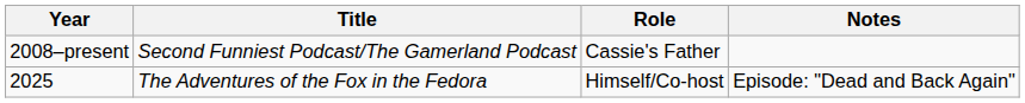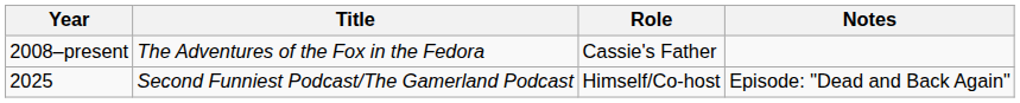2008–present | Title: Second Funniest Podcast/The Gamerland Podcast -> The Adventures of the Fox in the Fedora
2025 | Title: The Adventures of the Fox in the Fedora -> Second Funniest Podcast/The Gamerland Podcast
